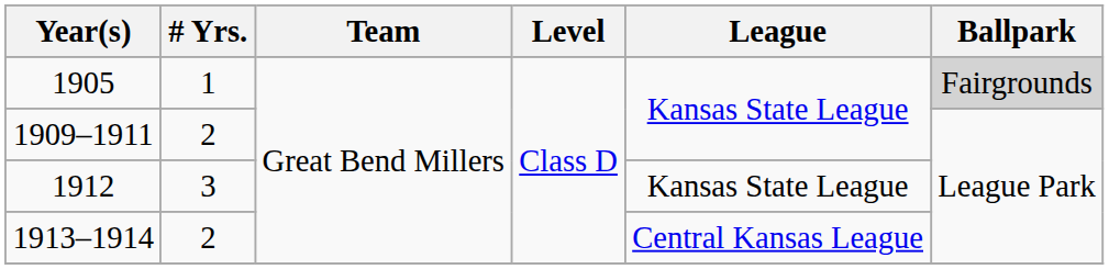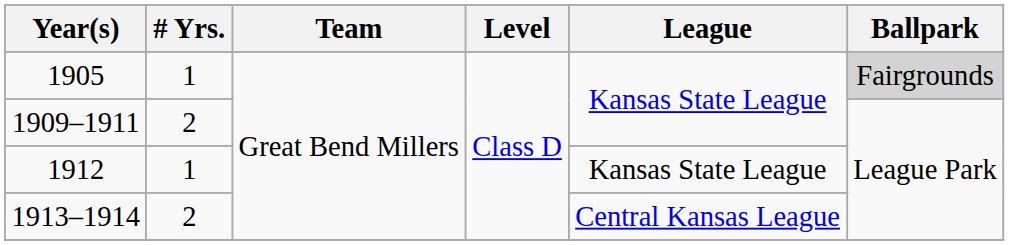1912 | # Yrs.: 3 -> 1
